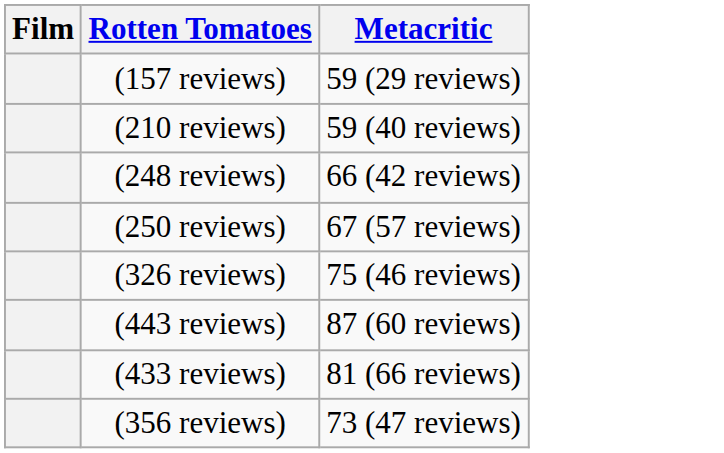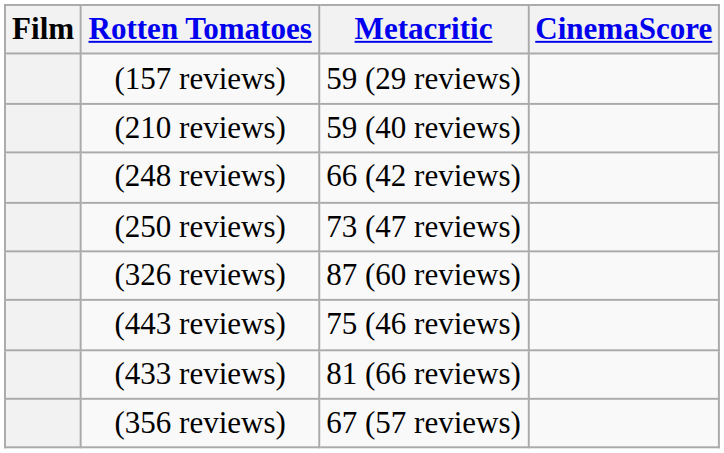+ column: CinemaScore
(250 reviews) | Metacritic: 67 (57 reviews) -> 73 (47 reviews)
(326 reviews) | Metacritic: 75 (46 reviews) -> 87 (60 reviews)
(443 reviews) | Metacritic: 87 (60 reviews) -> 75 (46 reviews)
(356 reviews) | Metacritic: 73 (47 reviews) -> 67 (57 reviews)
